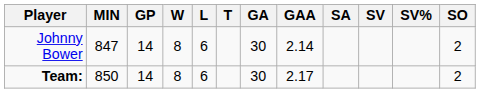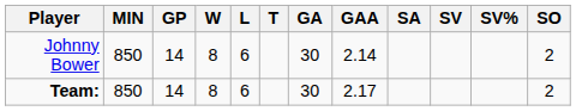Johnny Bower | MIN: 847 -> 850
